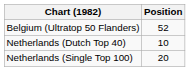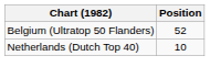- row: Netherlands (Single Top 100) | 20
